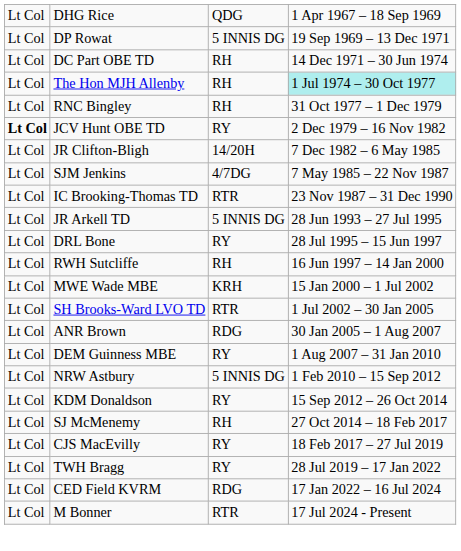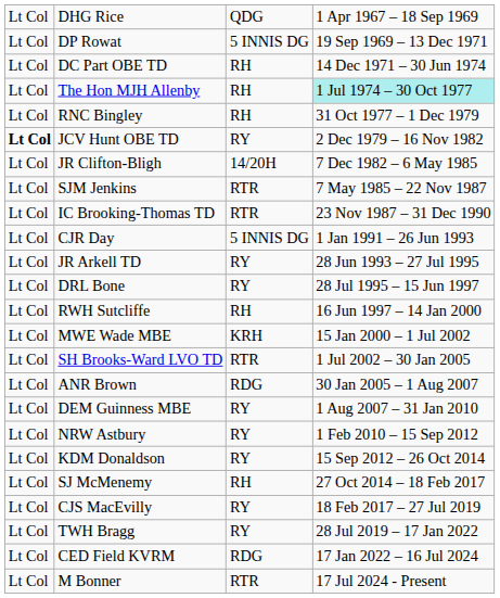SJM Jenkins | column 3: 4/7DG -> RTR
+ row: Lt Col | CJR Day | 5 INNIS DG | 1 Jan 1991 – 26 Jun 1993
JR Arkell TD | column 3: 5 INNIS DG -> RY
NRW Astbury | column 3: 5 INNIS DG -> RY
